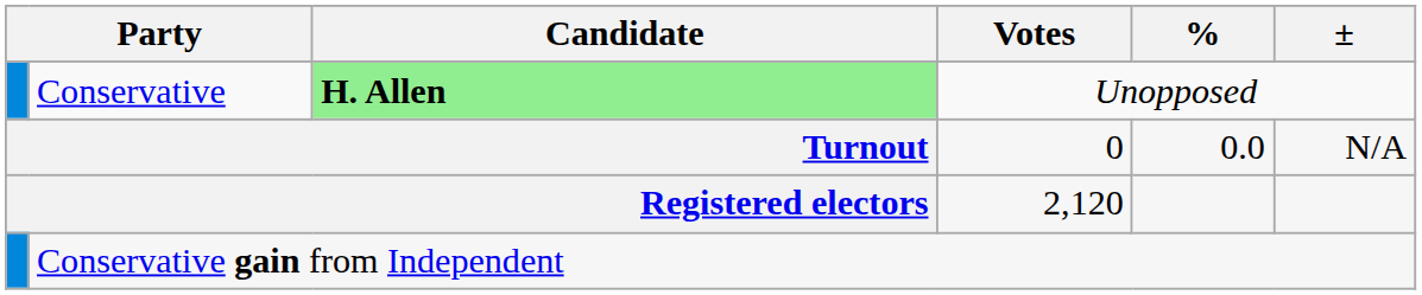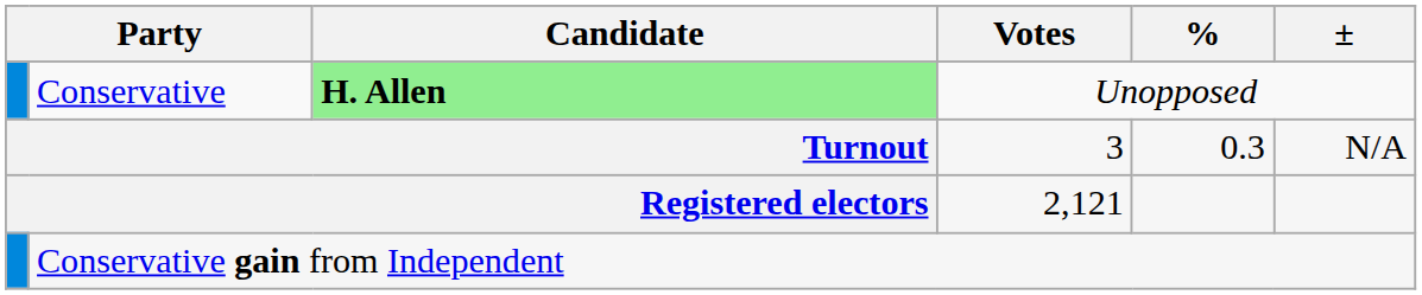Turnout | Votes: 0 -> 3
Turnout | %: 0.0 -> 0.3
Registered electors | Votes: 2,120 -> 2,121
